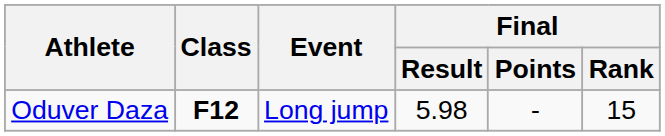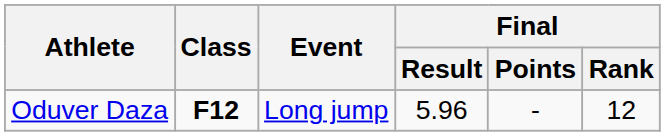Oduver Daza | Final / Result: 5.98 -> 5.96
Oduver Daza | Final / Rank: 15 -> 12
